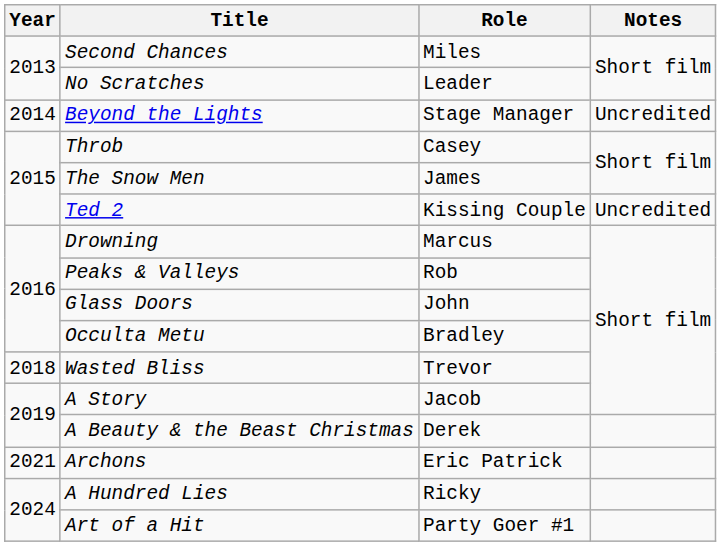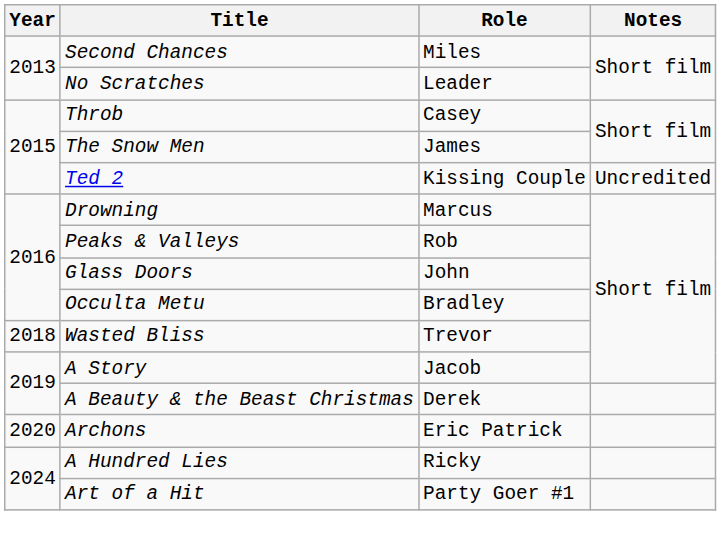- row: 2014 | Beyond the Lights | Stage Manager | Uncredited
Archons | Year: 2021 -> 2020
